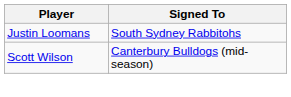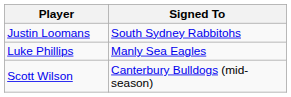+ row: Luke Phillips | Manly Sea Eagles
